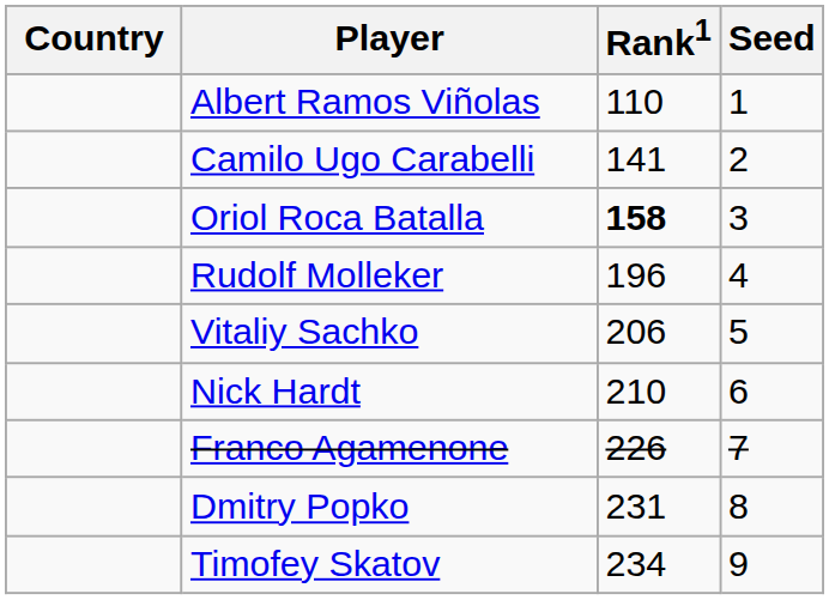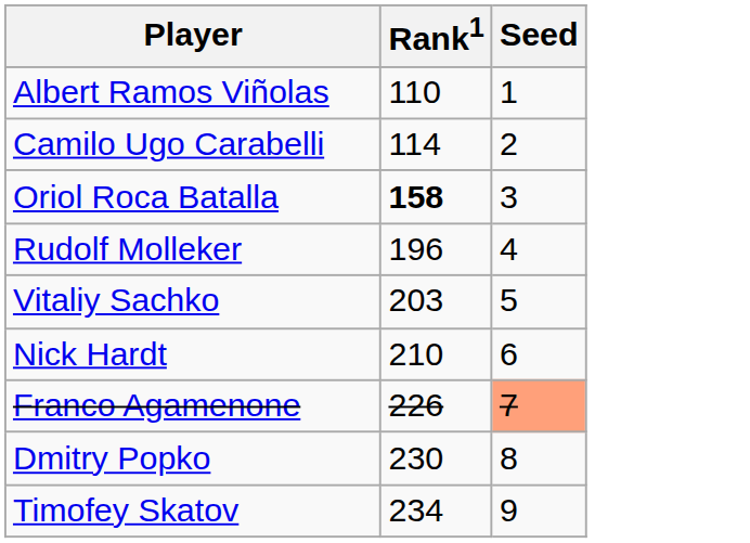- column: Country
Camilo Ugo Carabelli | Rank1: 141 -> 114
Vitaliy Sachko | Rank1: 206 -> 203
Franco Agamenone | Seed: no background -> lightsalmon background
Dmitry Popko | Rank1: 231 -> 230
